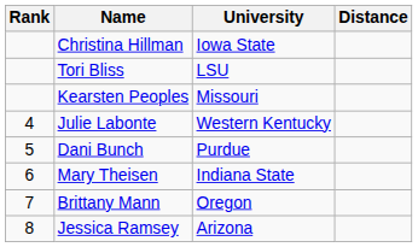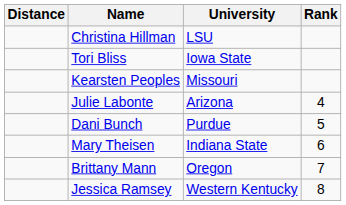columns swapped: Rank <-> Distance
Christina Hillman | University: Iowa State -> LSU
Tori Bliss | University: LSU -> Iowa State
Julie Labonte | University: Western Kentucky -> Arizona
Jessica Ramsey | University: Arizona -> Western Kentucky
